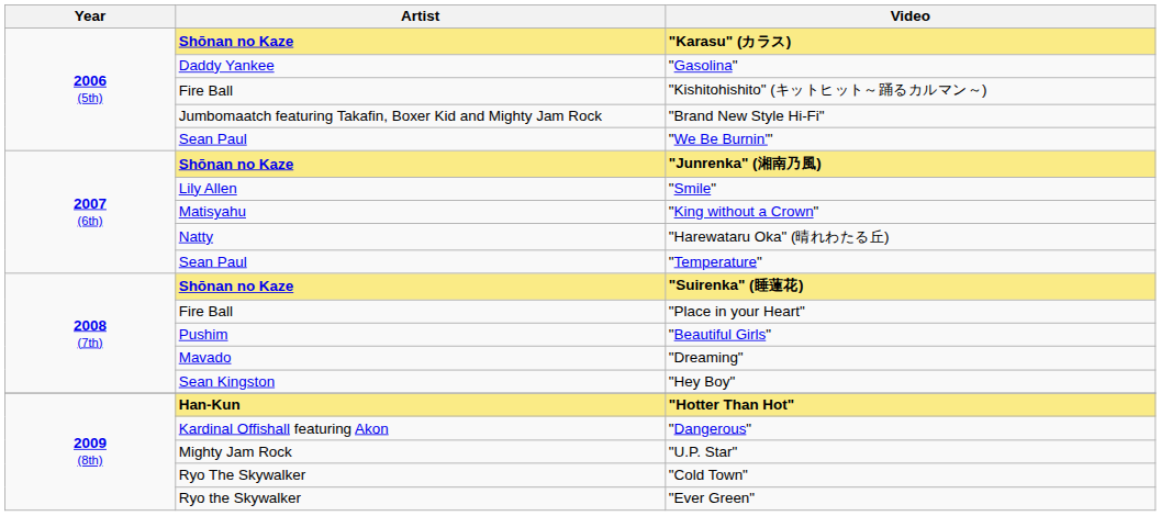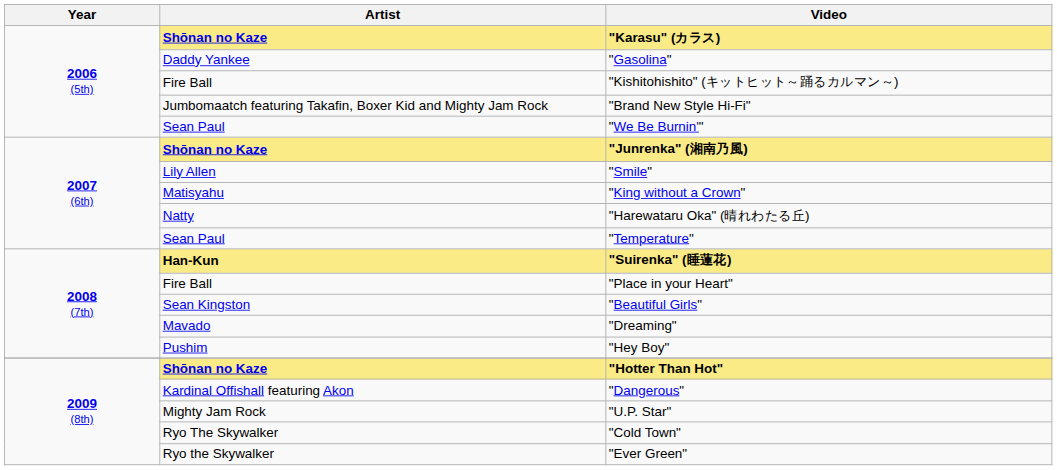"Suirenka" (睡蓮花) | Artist: Shōnan no Kaze -> Han-Kun
"Beautiful Girls" | Artist: Pushim -> Sean Kingston
"Hey Boy" | Artist: Sean Kingston -> Pushim
"Hotter Than Hot" | Artist: Han-Kun -> Shōnan no Kaze
